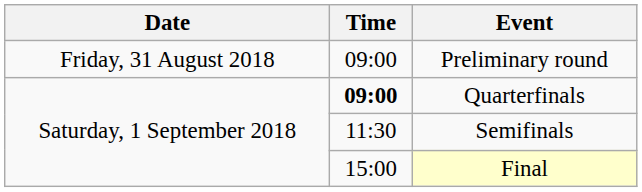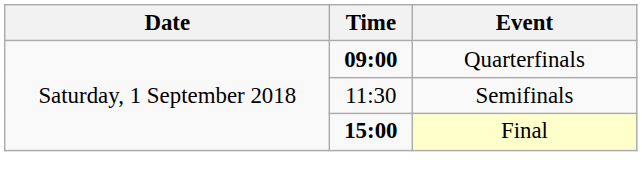- row: Friday, 31 August 2018 | 09:00 | Preliminary round
Final | Time: normal -> bold
